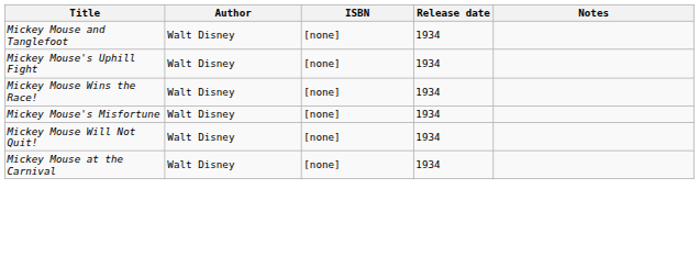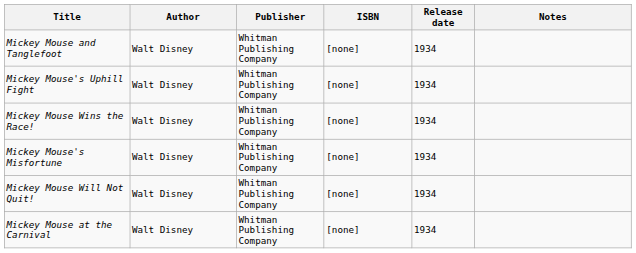+ column: Publisher | Whitman Publishing Company | Whitman Publishing Company | Whitman Publishing Company | Whitman Publishing Company | Whitman Publishing Company | Whitman Publishing Company
